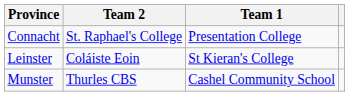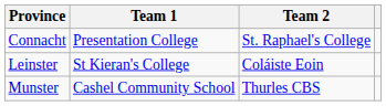columns swapped: Team 1 <-> Team 2
